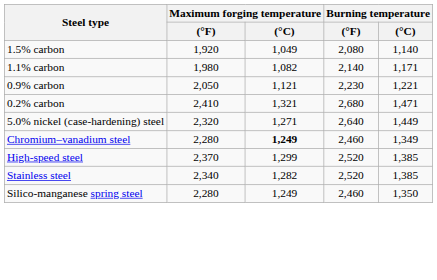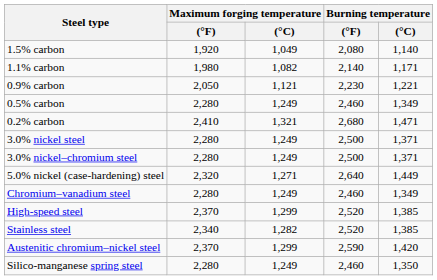+ row: 0.5% carbon | 2,280 | 1,249 | 2,460 | 1,349
+ row: 3.0% nickel steel | 2,280 | 1,249 | 2,500 | 1,371
+ row: 3.0% nickel–chromium steel | 2,280 | 1,249 | 2,500 | 1,371
Chromium–vanadium steel | Maximum forging temperature / (°C): bold -> normal
+ row: Austenitic chromium–nickel steel | 2,370 | 1,299 | 2,590 | 1,420
